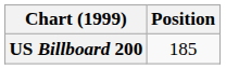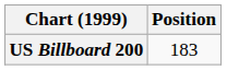US Billboard 200 | Position: 185 -> 183
